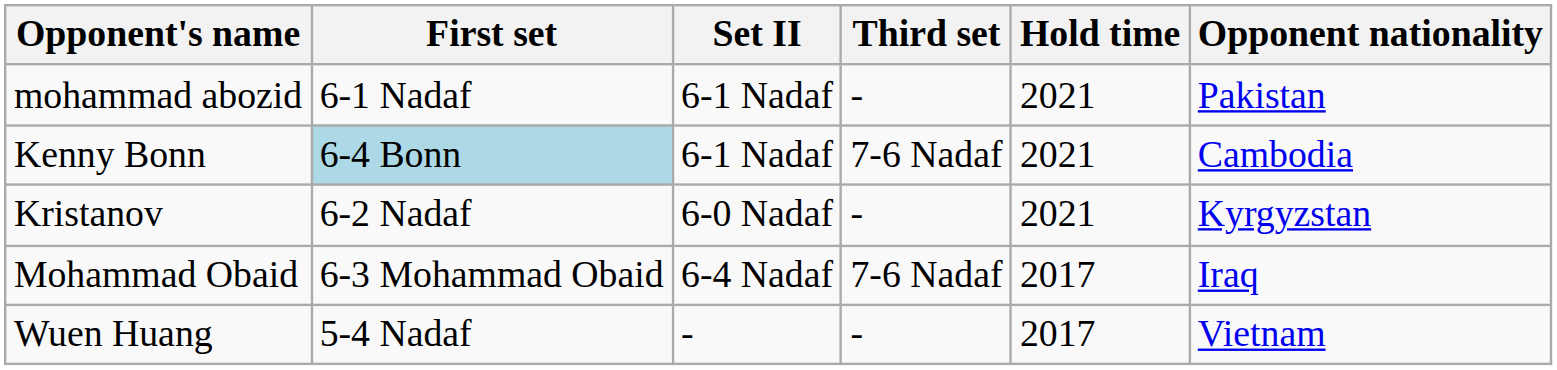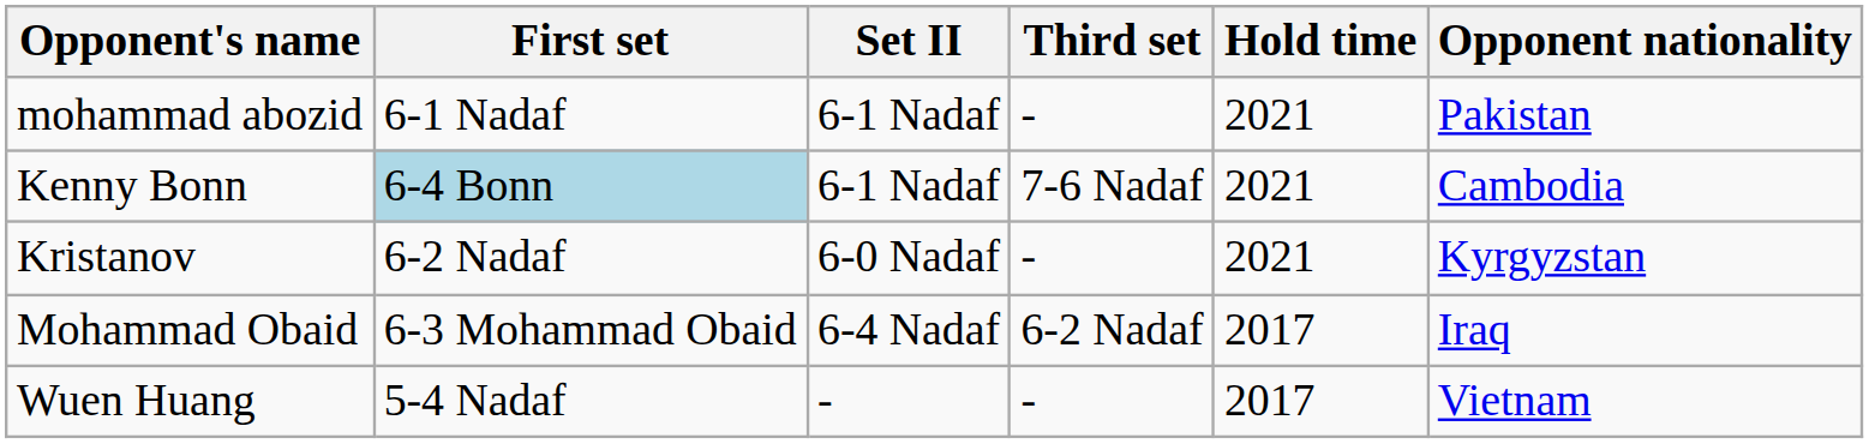Mohammad Obaid | Third set: 7-6 Nadaf -> 6-2 Nadaf
